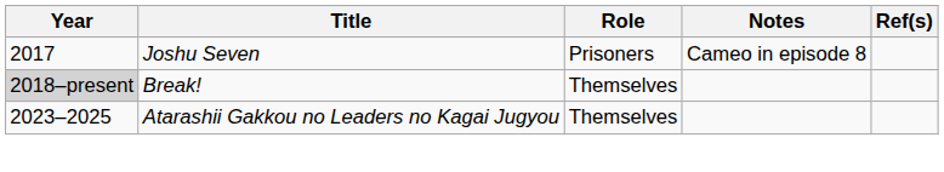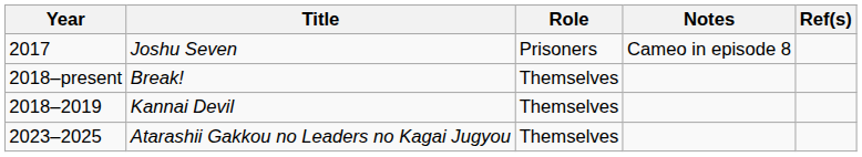Break! | Year: lightgrey background -> no background
+ row: 2018–2019 | Kannai Devil | Themselves
